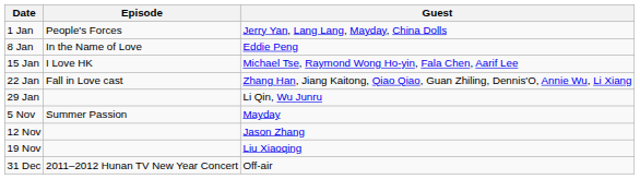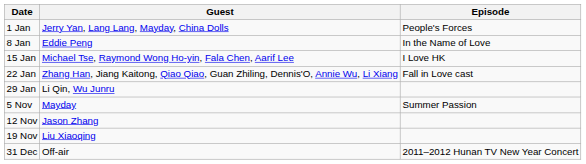columns swapped: Episode <-> Guest
